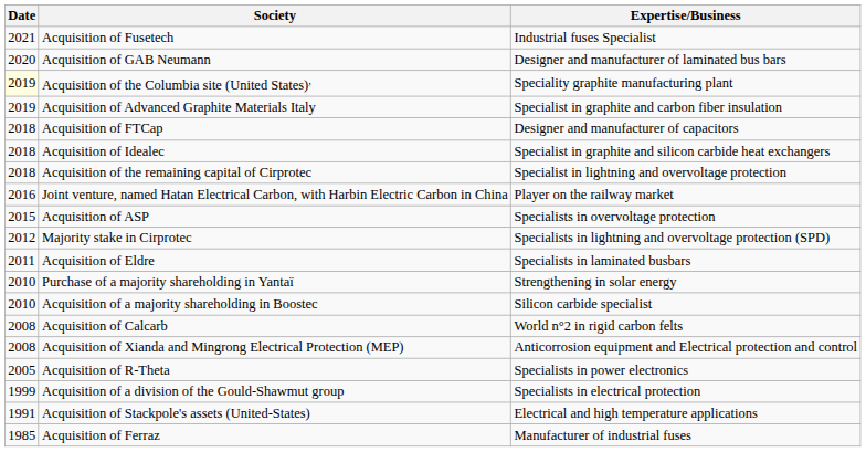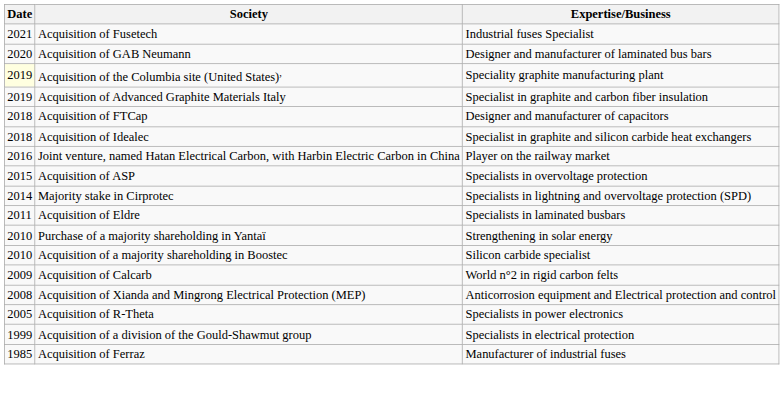- row: 2018 | Acquisition of the remaining capital of Cirprotec | Specialist in lightning and overvoltage protection
Majority stake in Cirprotec | Date: 2012 -> 2014
Acquisition of Calcarb | Date: 2008 -> 2009
- row: 1991 | Acquisition of Stackpole's assets (United-States) | Electrical and high temperature applications
